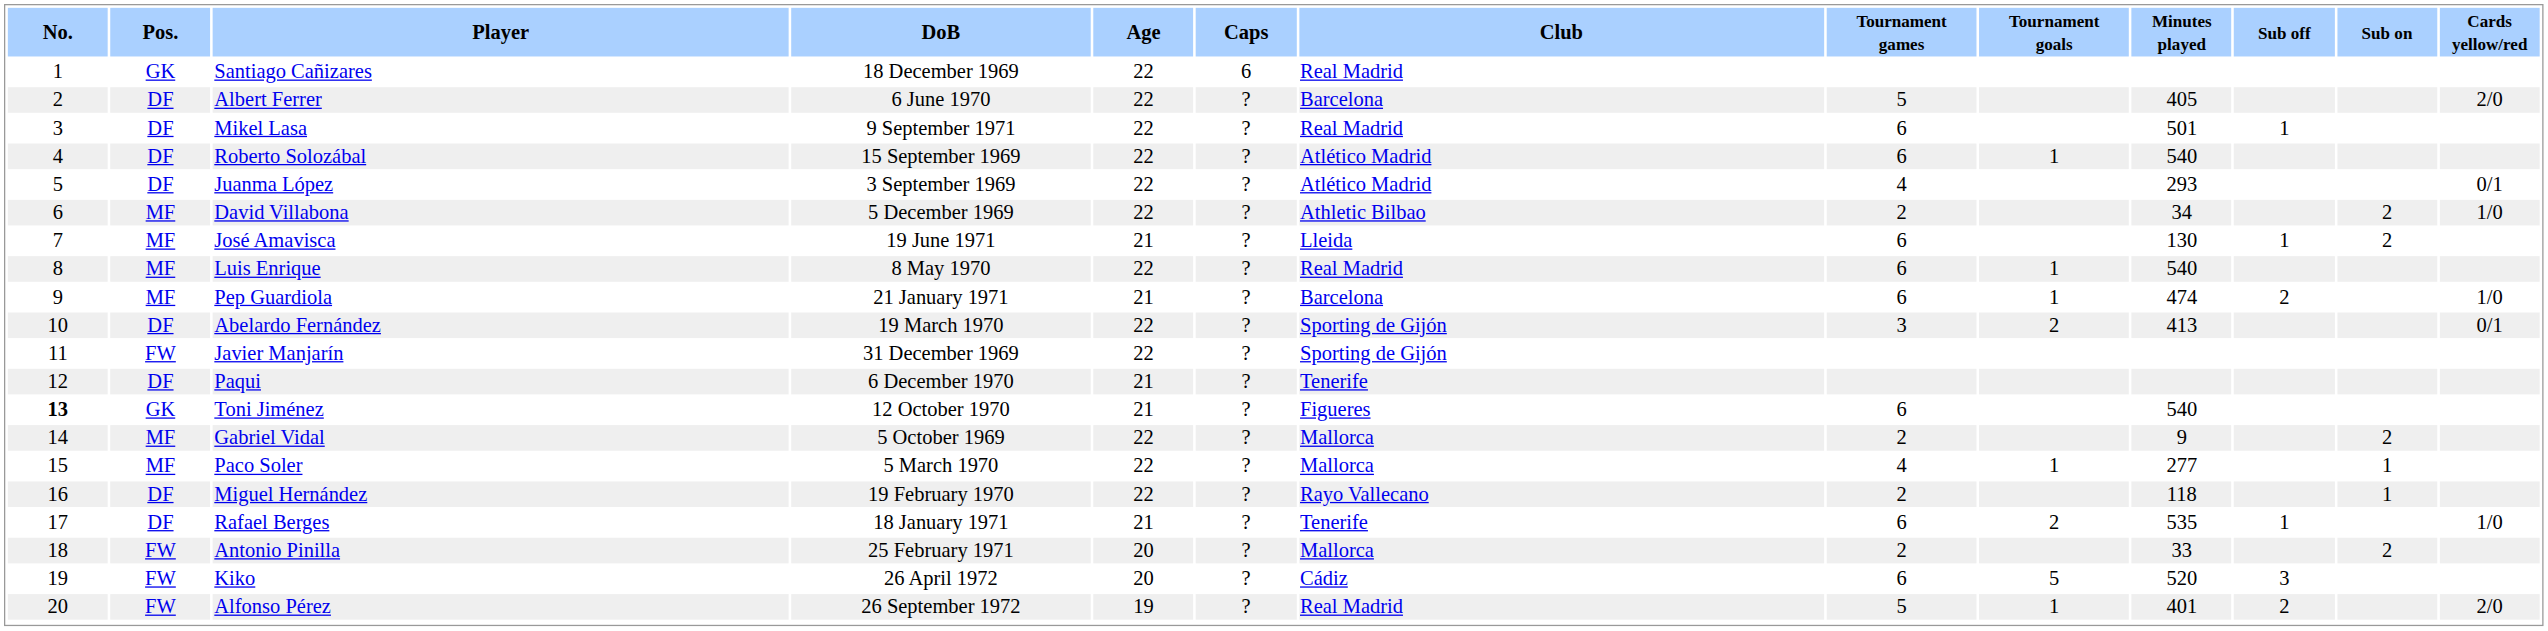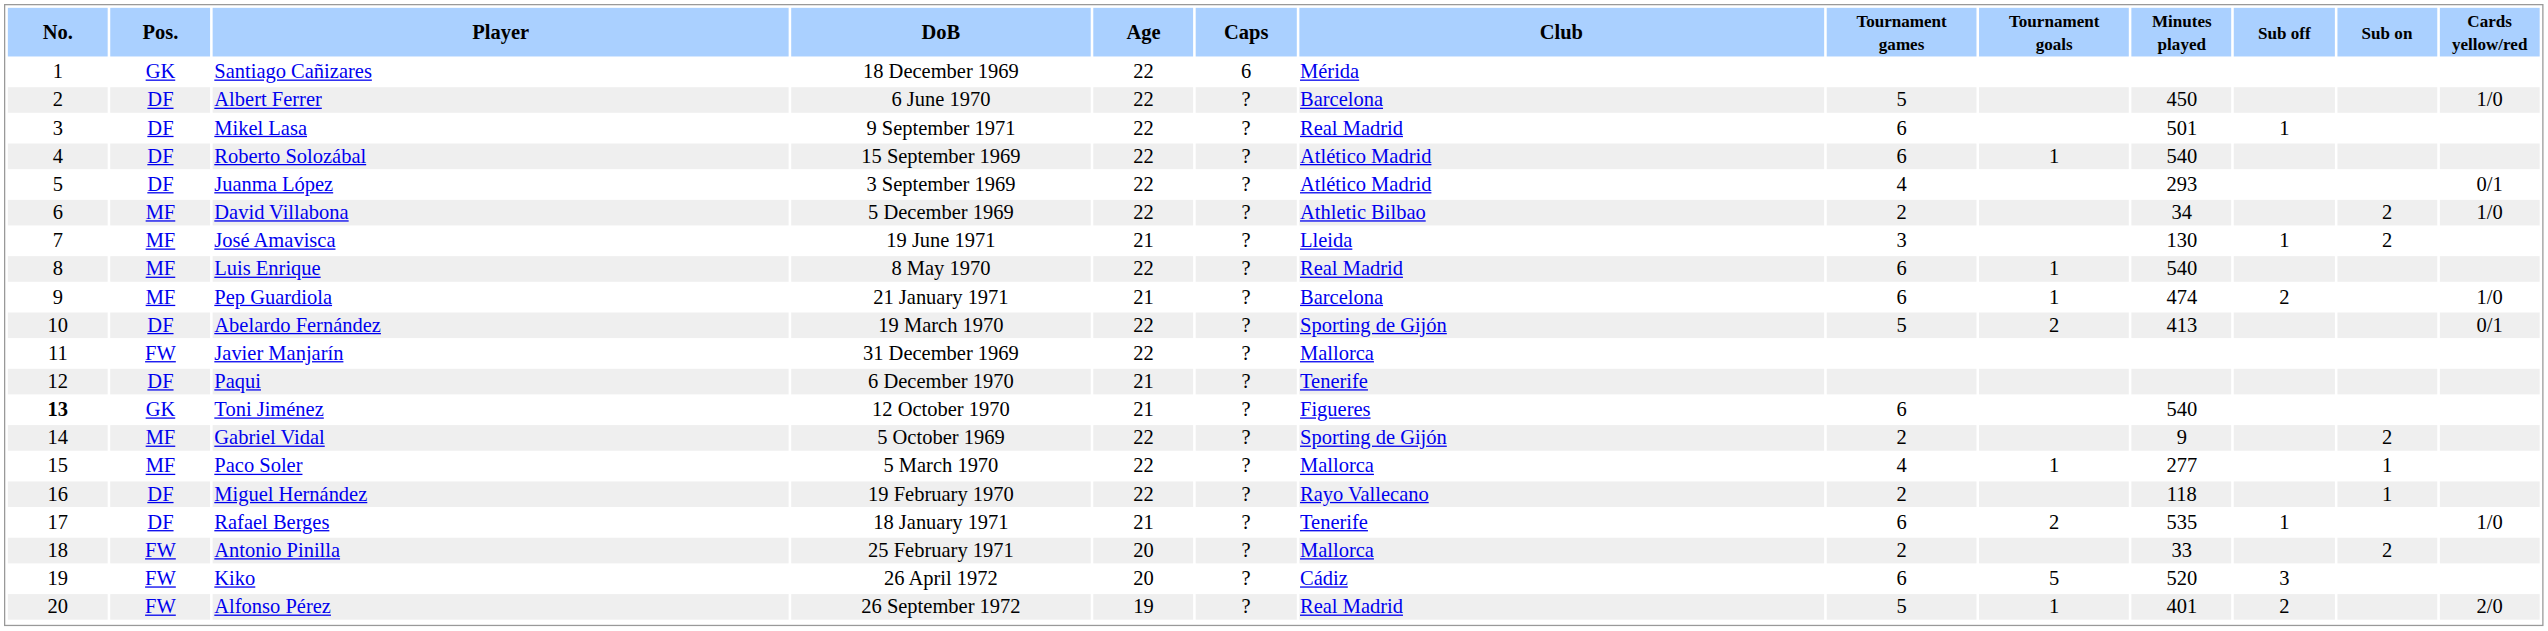Santiago Cañizares | Club: Real Madrid -> Mérida
Albert Ferrer | Minutes played: 405 -> 450
Albert Ferrer | Cards yellow/red: 2/0 -> 1/0
José Amavisca | Tournament games: 6 -> 3
Abelardo Fernández | Tournament games: 3 -> 5
Javier Manjarín | Club: Sporting de Gijón -> Mallorca
Gabriel Vidal | Club: Mallorca -> Sporting de Gijón
